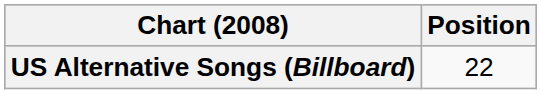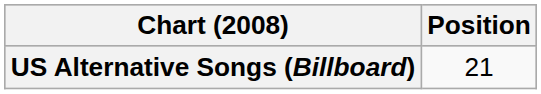US Alternative Songs (Billboard) | Position: 22 -> 21
